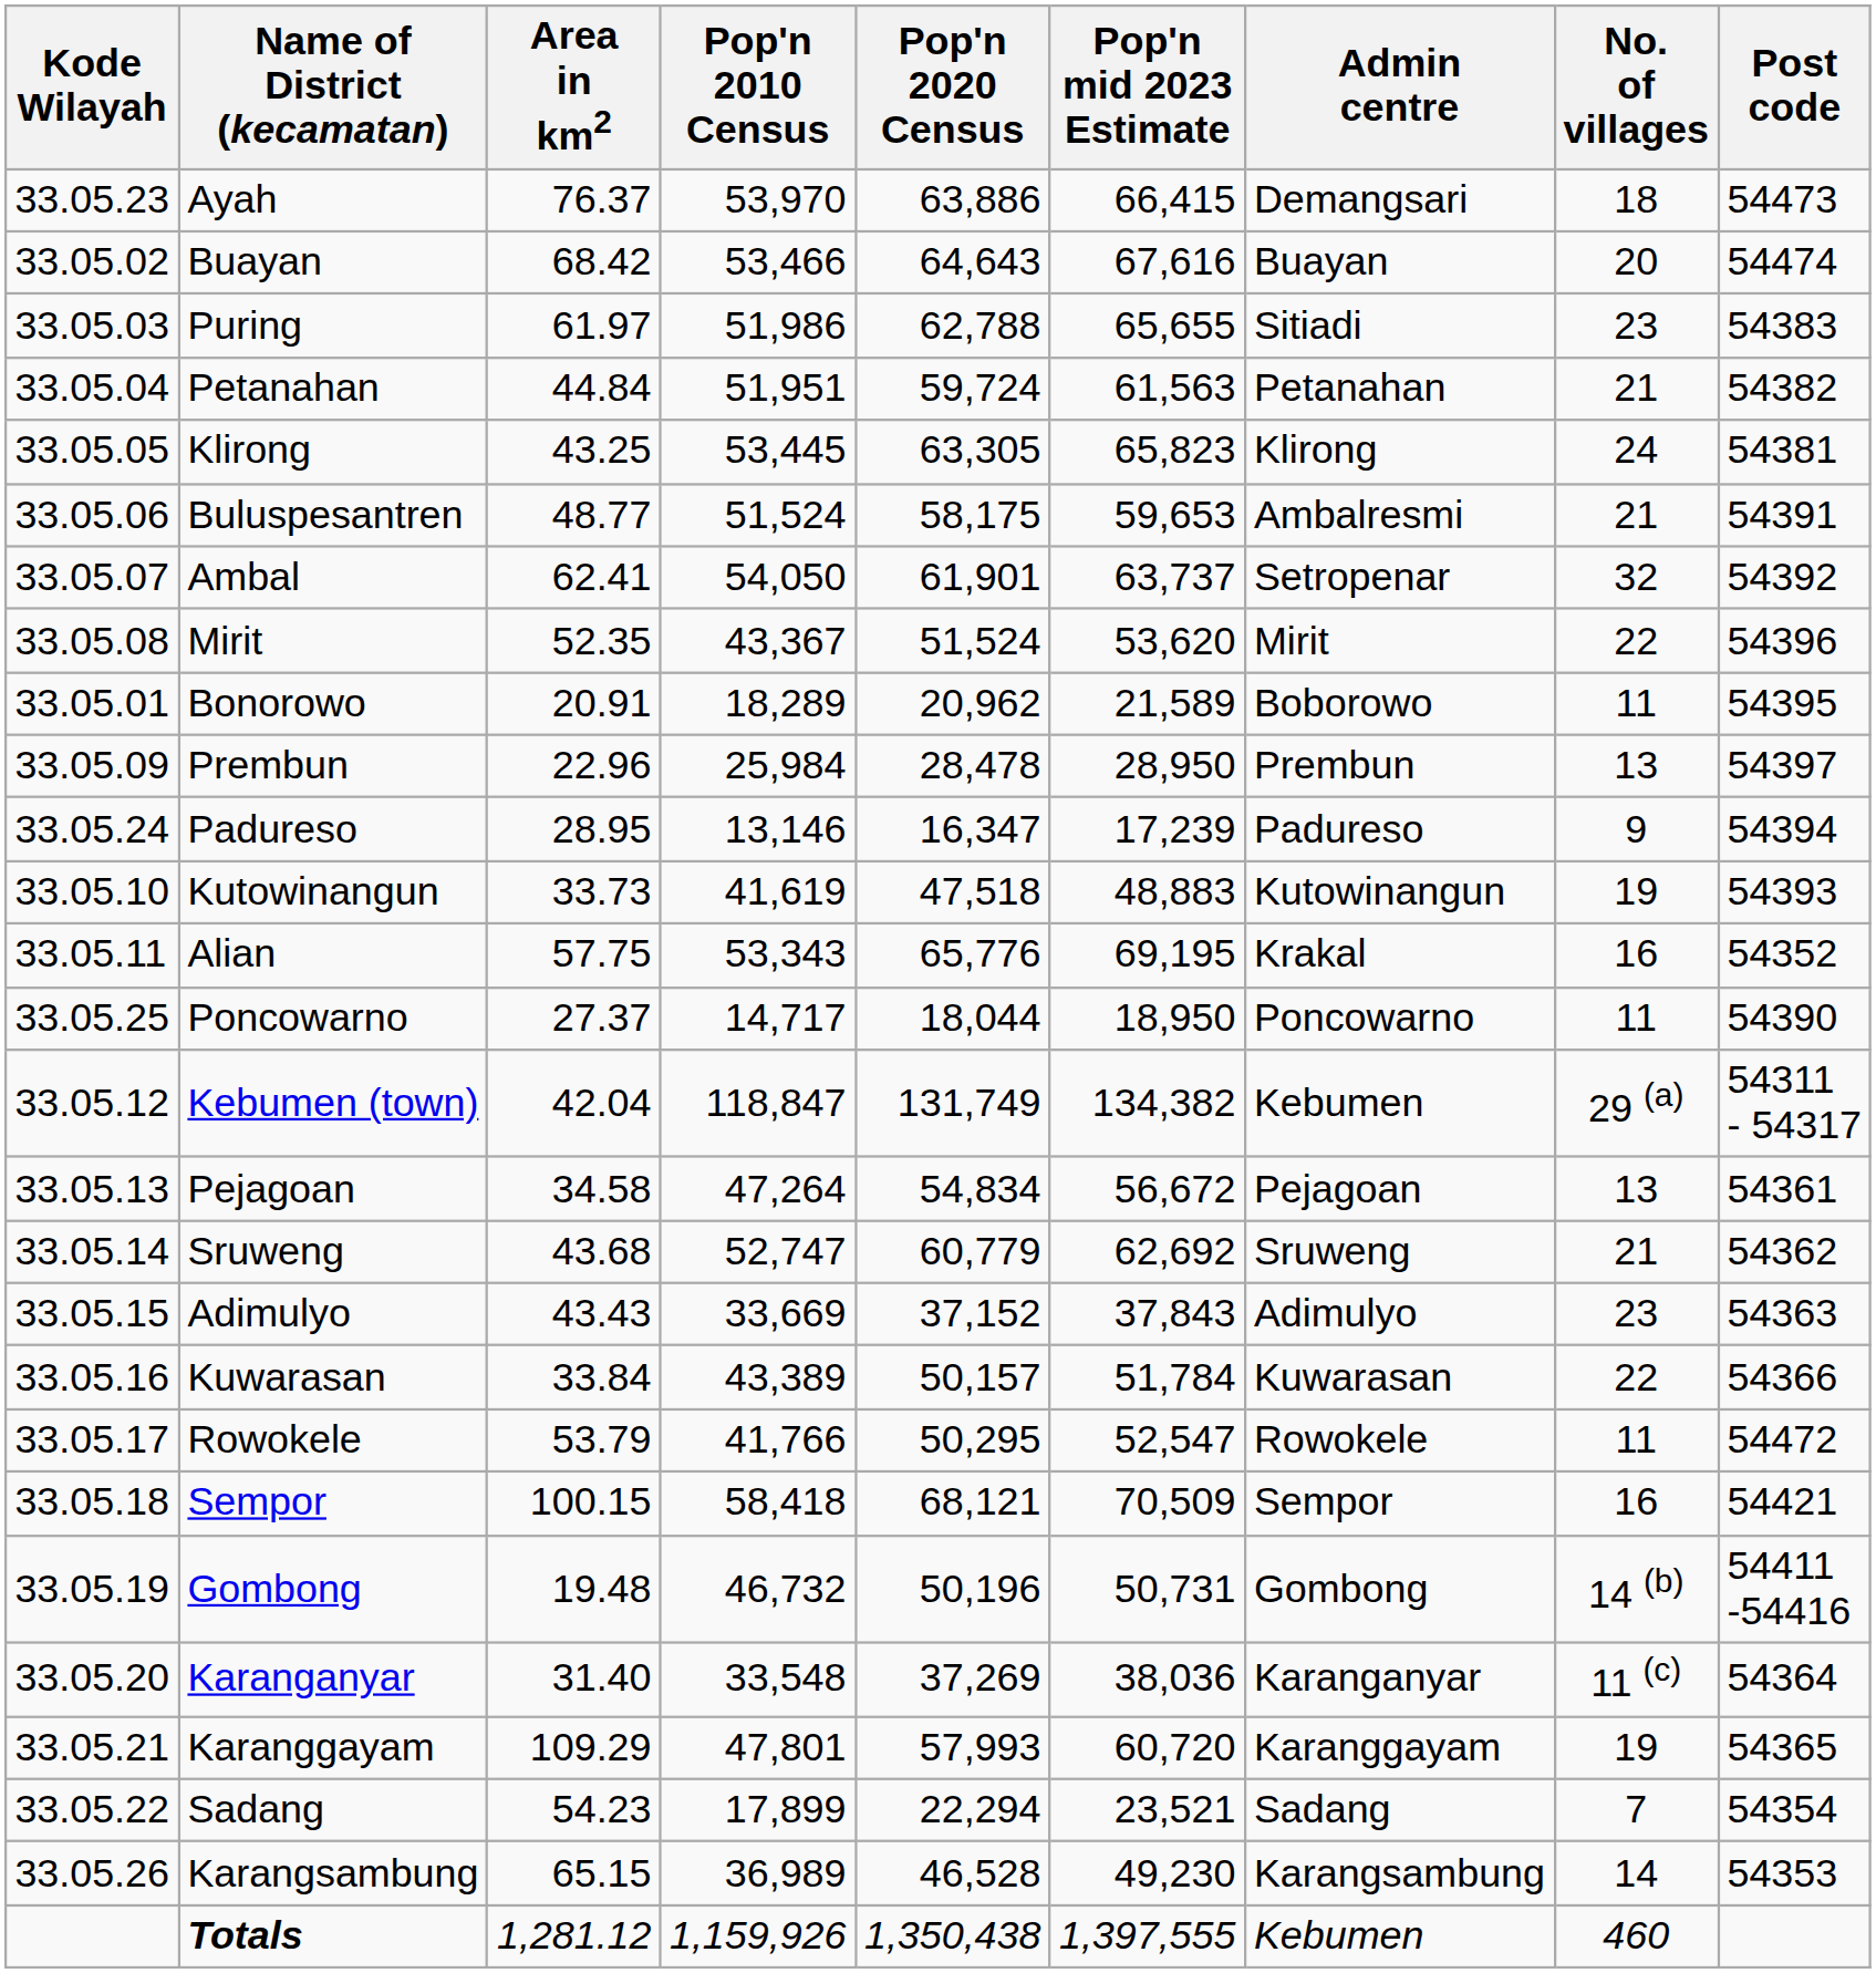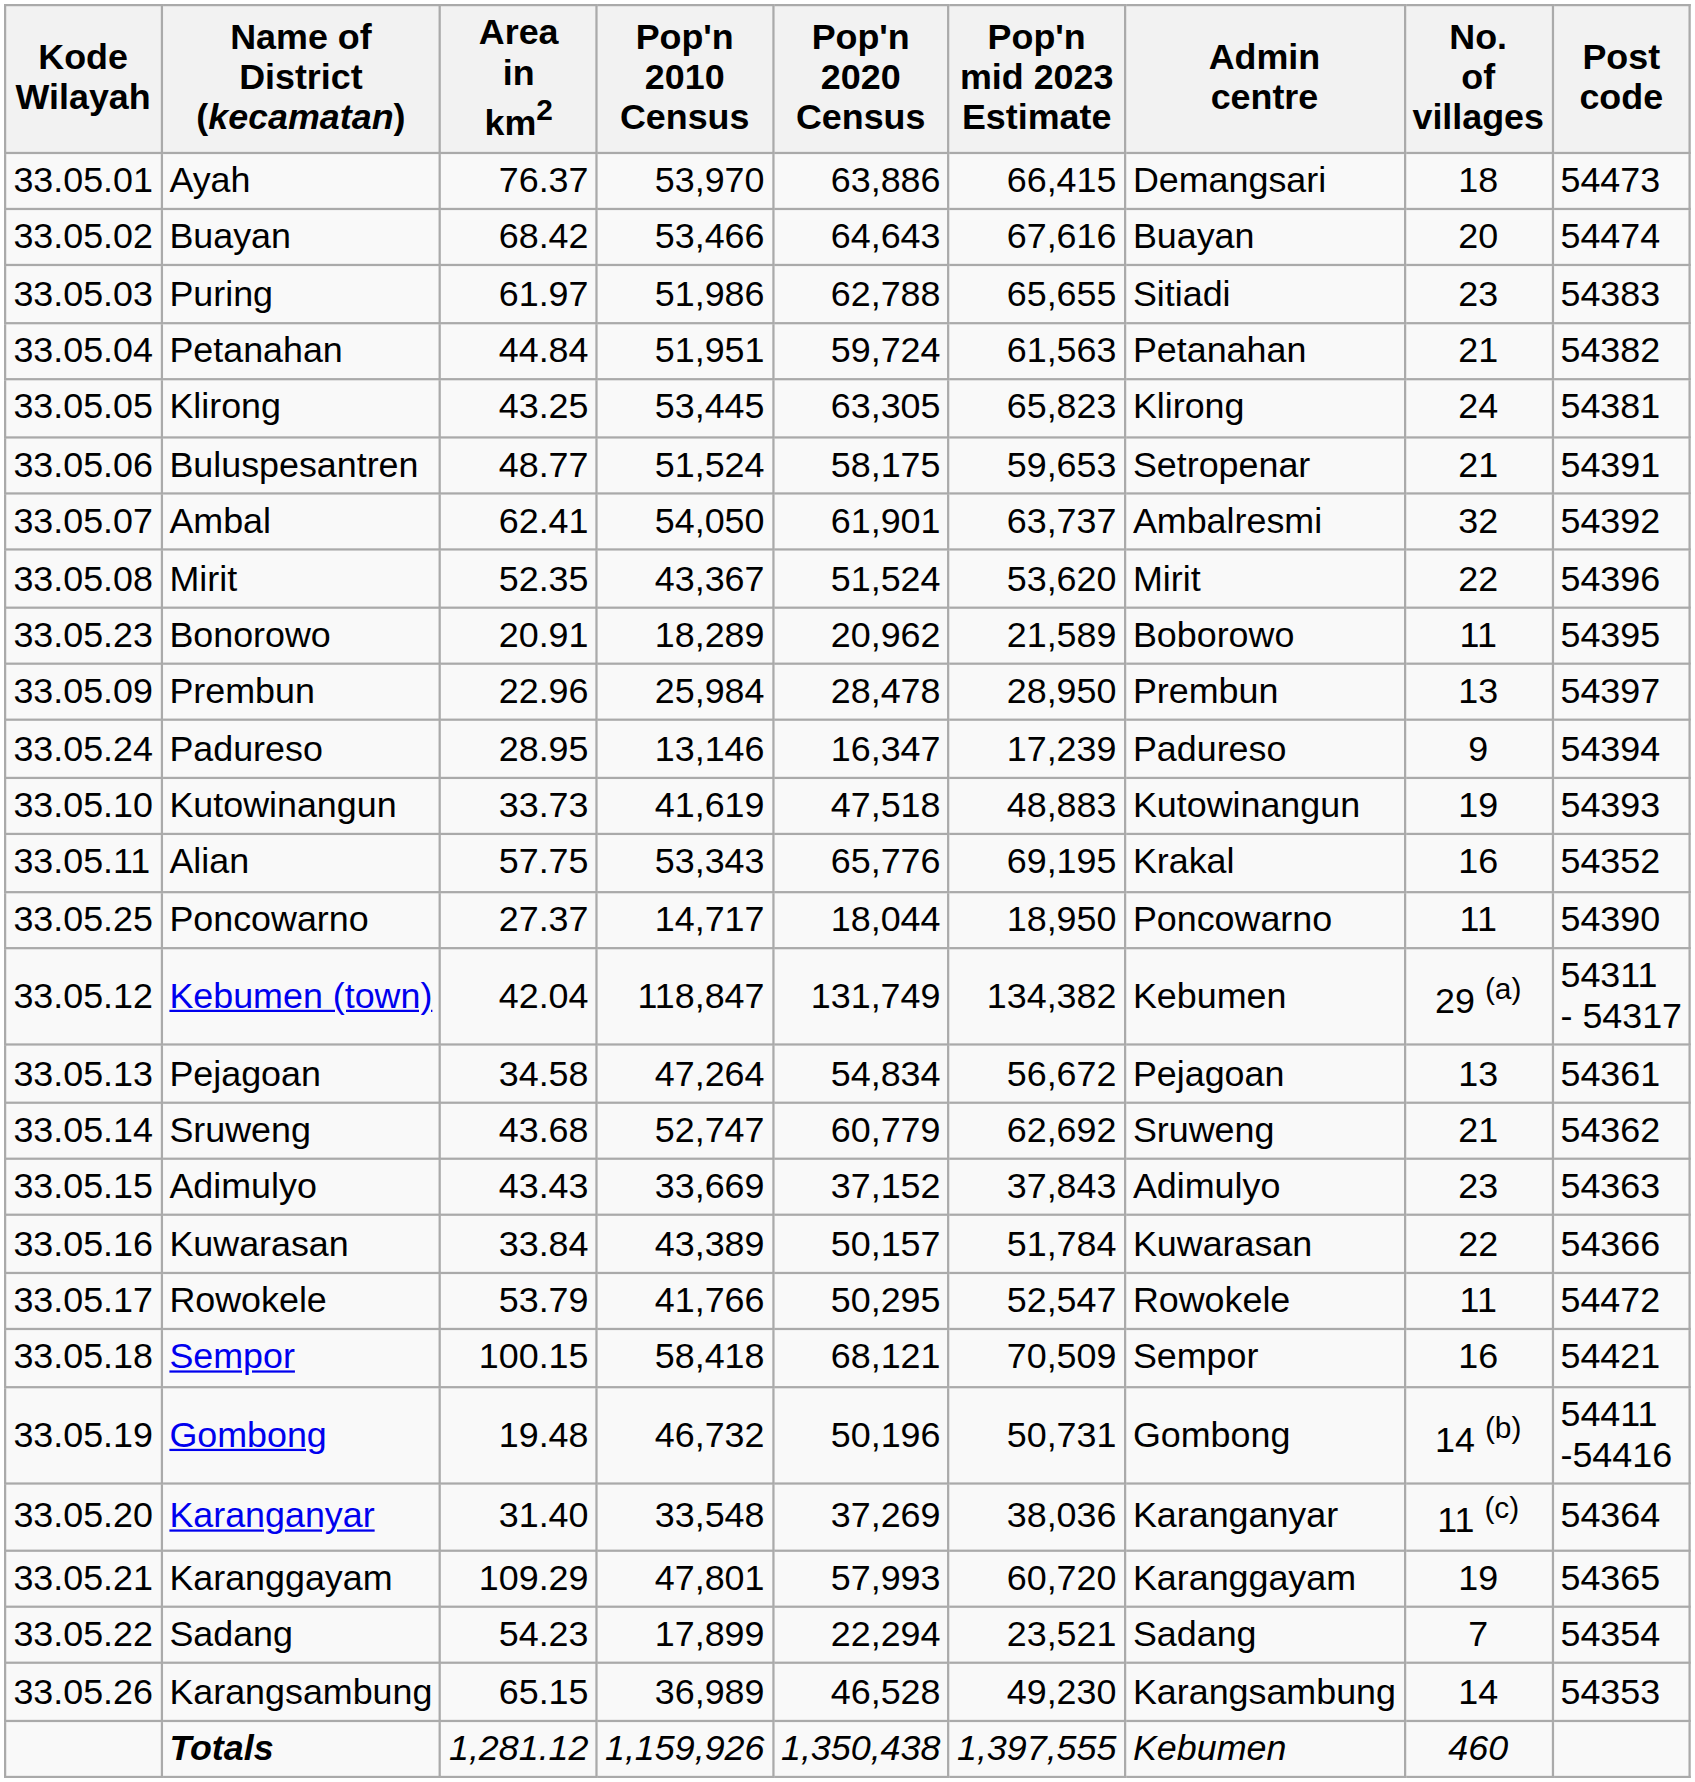Ayah | Kode Wilayah: 33.05.23 -> 33.05.01
Buluspesantren | Admin centre: Ambalresmi -> Setropenar
Ambal | Admin centre: Setropenar -> Ambalresmi
Bonorowo | Kode Wilayah: 33.05.01 -> 33.05.23
